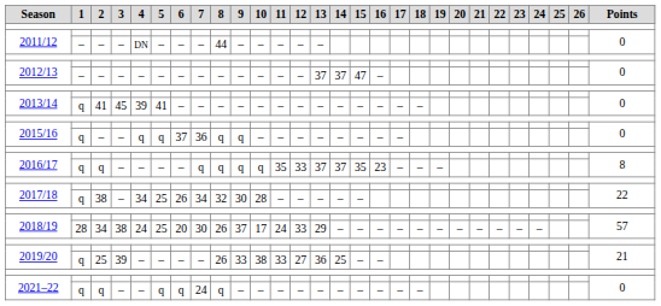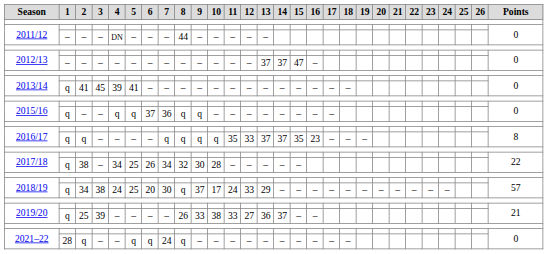2018/19 / 34 | 1: 28 -> q
2018/19 / 34 | 8: 26 -> q
2019/20 / 25 | 14: 25 -> 37
2021–22 / q | 1: q -> 28
